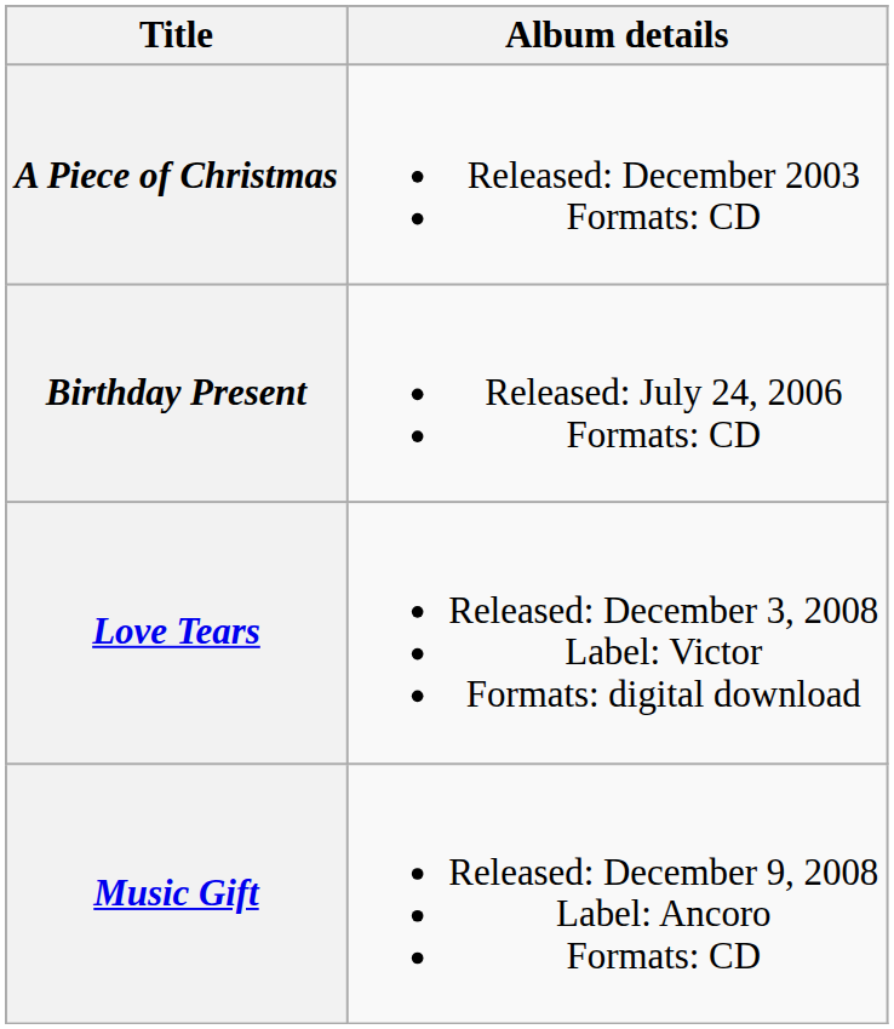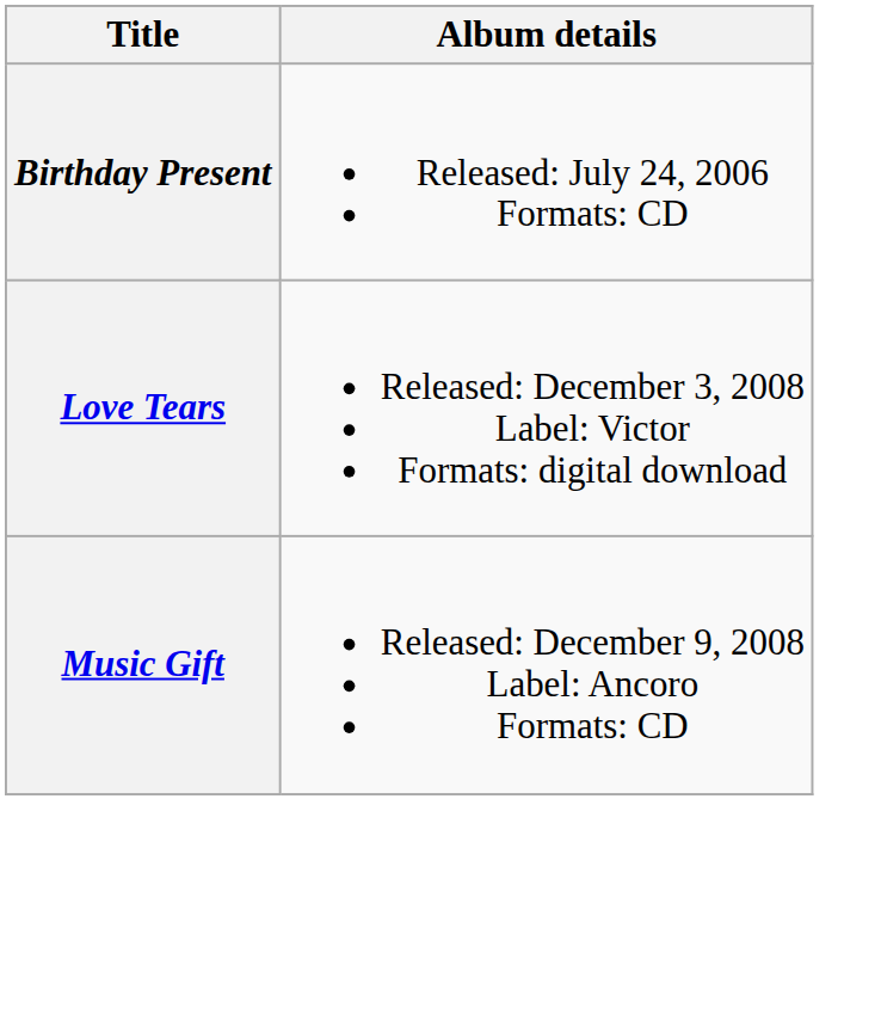- row: A Piece of Christmas | Released: December 2003 Formats: CD
